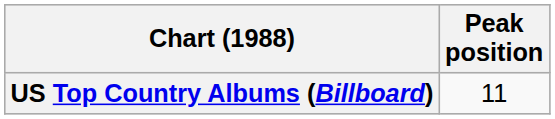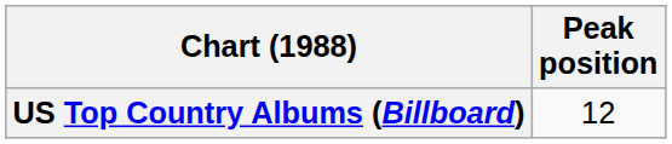US Top Country Albums (Billboard) | Peak position: 11 -> 12
